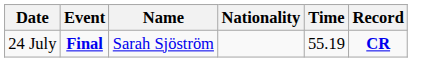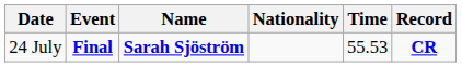24 July | Name: normal -> bold
24 July | Time: 55.19 -> 55.53
